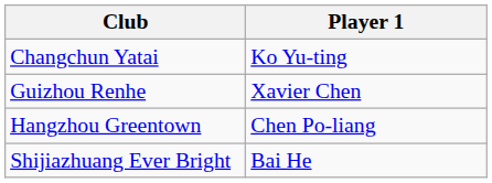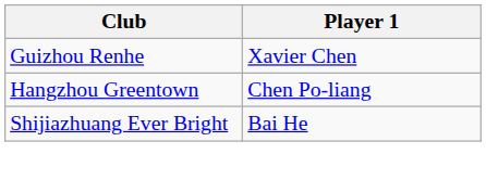- row: Changchun Yatai | Ko Yu-ting
